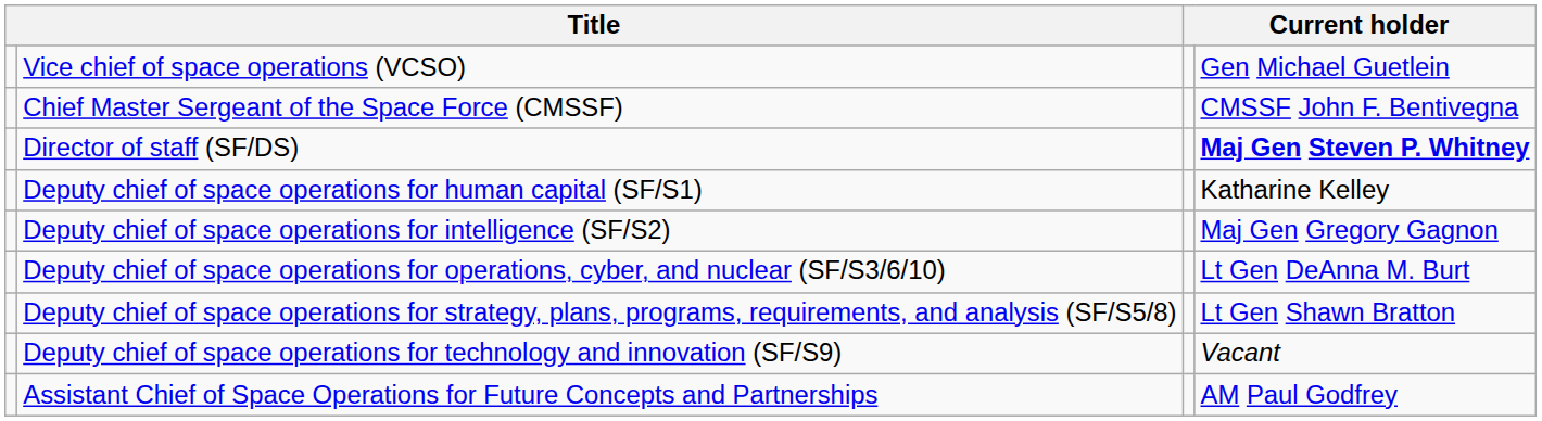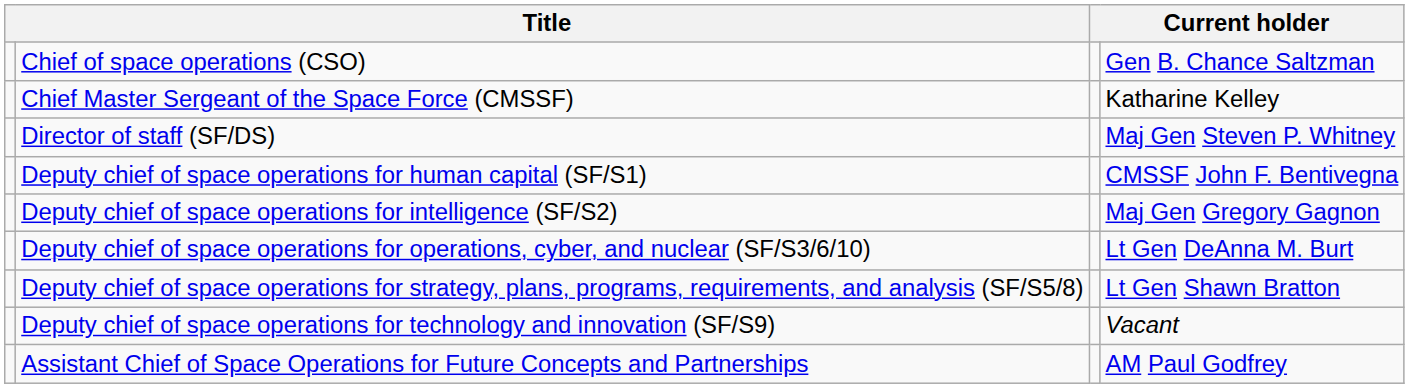+ row: Chief of space operations (CSO) | Gen B. Chance Saltzman
- row: Vice chief of space operations (VCSO) | Gen Michael Guetlein
Chief Master Sergeant of the Space Force (CMSSF) | column 4: CMSSF John F. Bentivegna -> Katharine Kelley
Director of staff (SF/DS) | column 4: bold -> normal
Deputy chief of space operations for human capital (SF/S1) | column 4: Katharine Kelley -> CMSSF John F. Bentivegna
